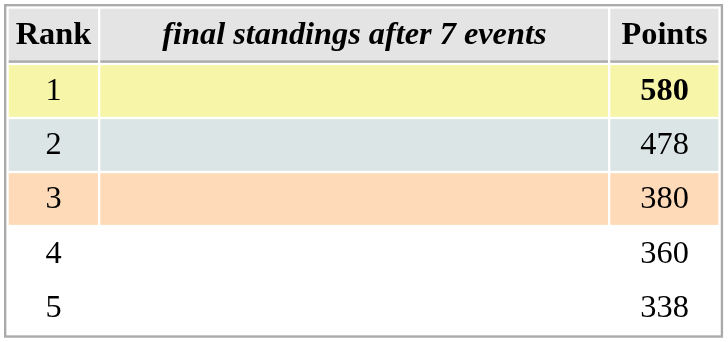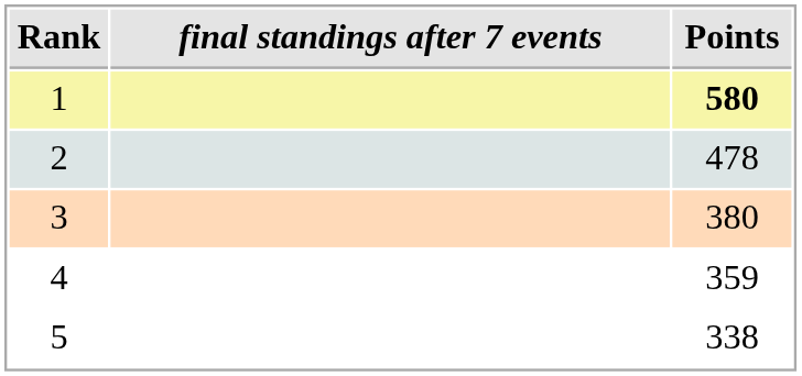4 | Points: 360 -> 359
